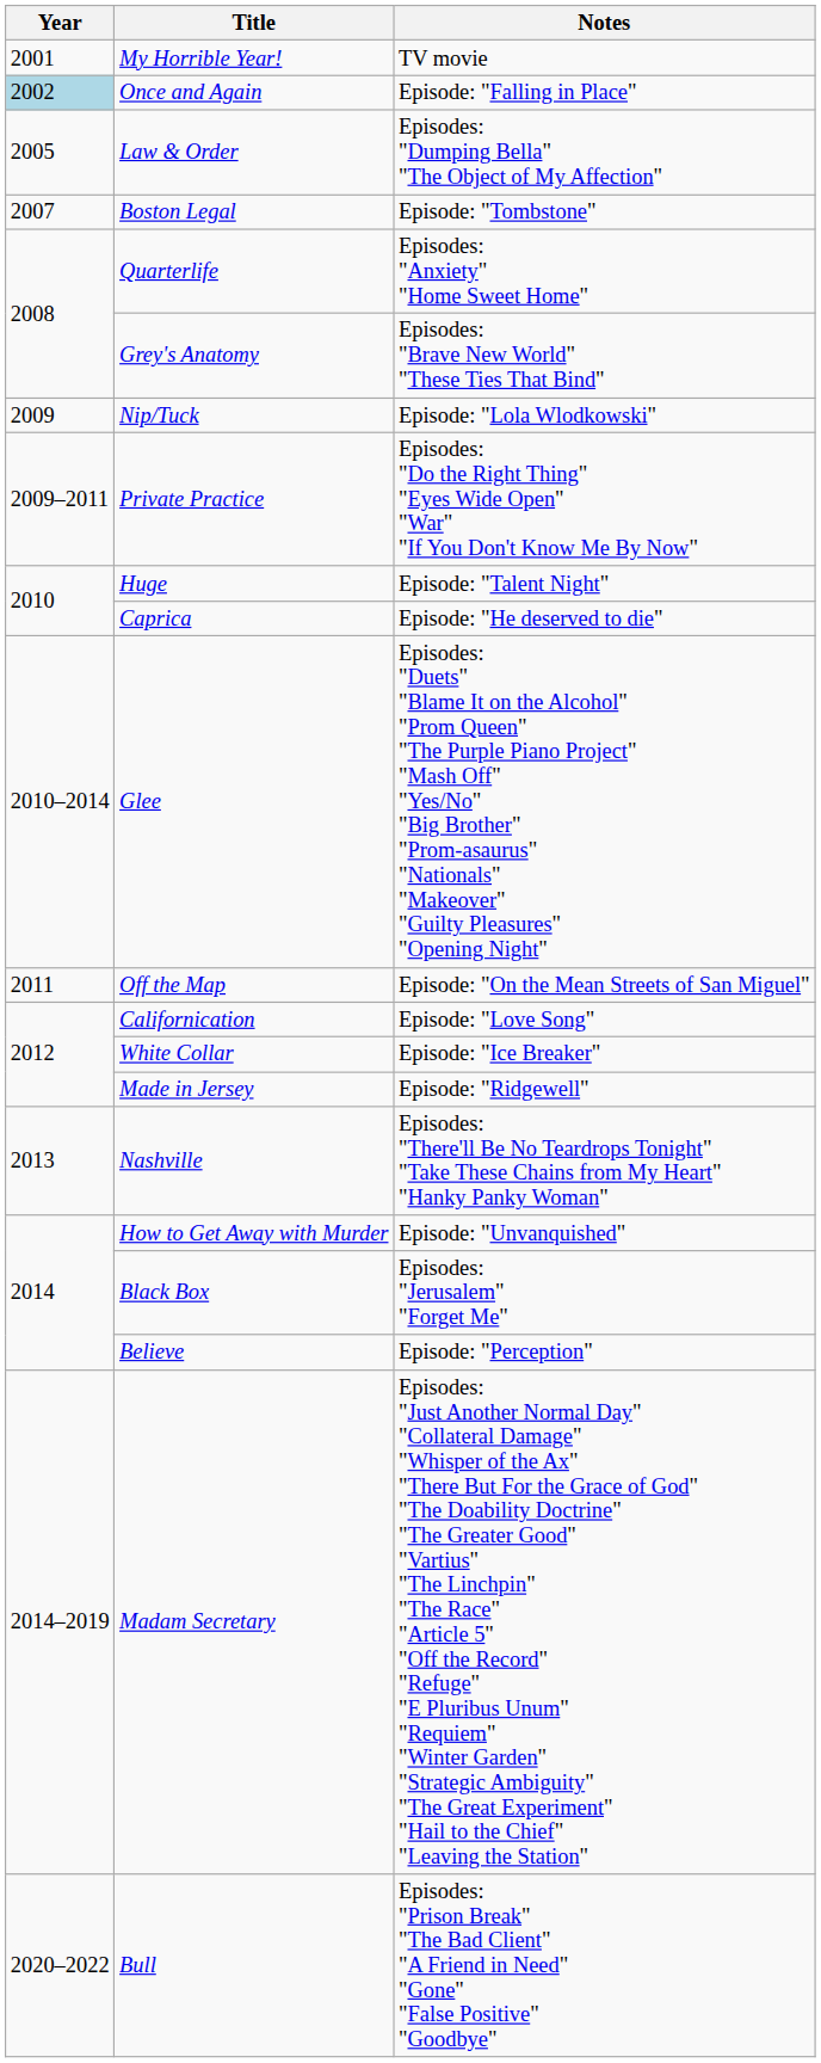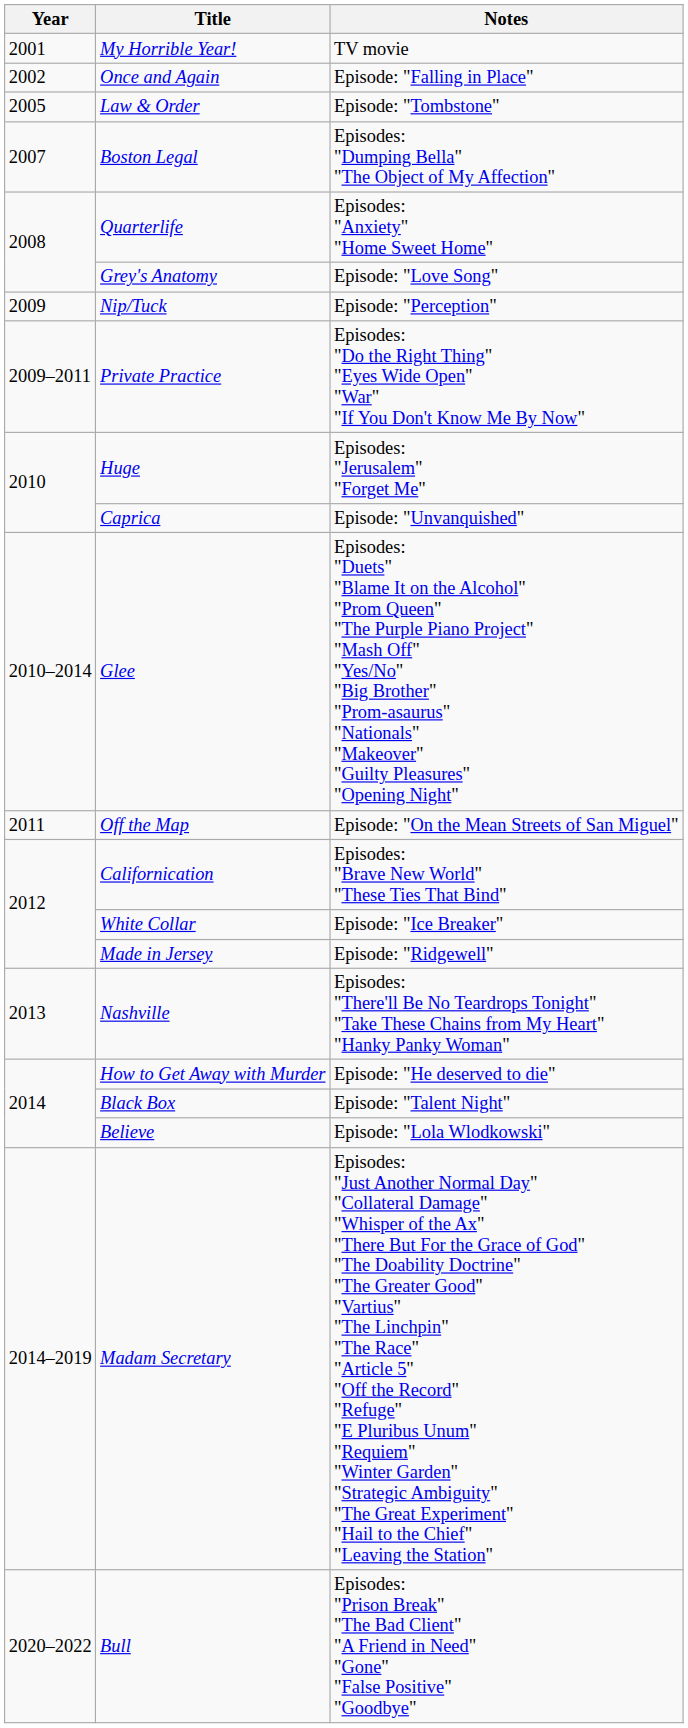Once and Again | Year: lightblue background -> no background
Law & Order | Notes: Episodes: "Dumping Bella" "The Object of My Affection" -> Episode: "Tombstone"
Boston Legal | Notes: Episode: "Tombstone" -> Episodes: "Dumping Bella" "The Object of My Affection"
Grey's Anatomy | Notes: Episodes: "Brave New World" "These Ties That Bind" -> Episode: "Love Song"
Nip/Tuck | Notes: Episode: "Lola Wlodkowski" -> Episode: "Perception"
Huge | Notes: Episode: "Talent Night" -> Episodes: "Jerusalem" "Forget Me"
Caprica | Notes: Episode: "He deserved to die" -> Episode: "Unvanquished"
Californication | Notes: Episode: "Love Song" -> Episodes: "Brave New World" "These Ties That Bind"
How to Get Away with Murder | Notes: Episode: "Unvanquished" -> Episode: "He deserved to die"
Black Box | Notes: Episodes: "Jerusalem" "Forget Me" -> Episode: "Talent Night"
Believe | Notes: Episode: "Perception" -> Episode: "Lola Wlodkowski"
